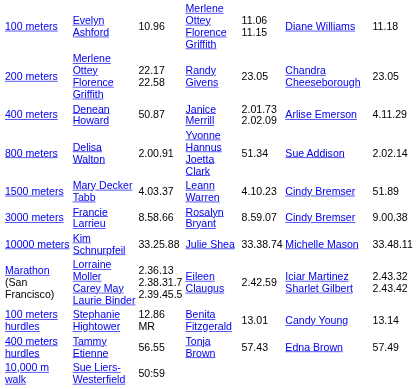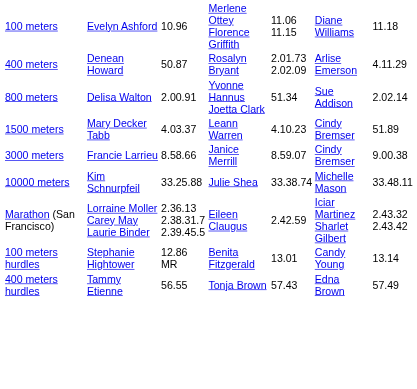- row: 200 meters | Merlene Ottey Florence Griffith | 22.17 22.58 | Randy Givens | 23.05 | Chandra Cheeseborough | 23.05
400 meters | column 4: Janice Merrill -> Rosalyn Bryant
3000 meters | column 4: Rosalyn Bryant -> Janice Merrill
- row: 10,000 m walk | Sue Liers-Westerfield | 50:59
